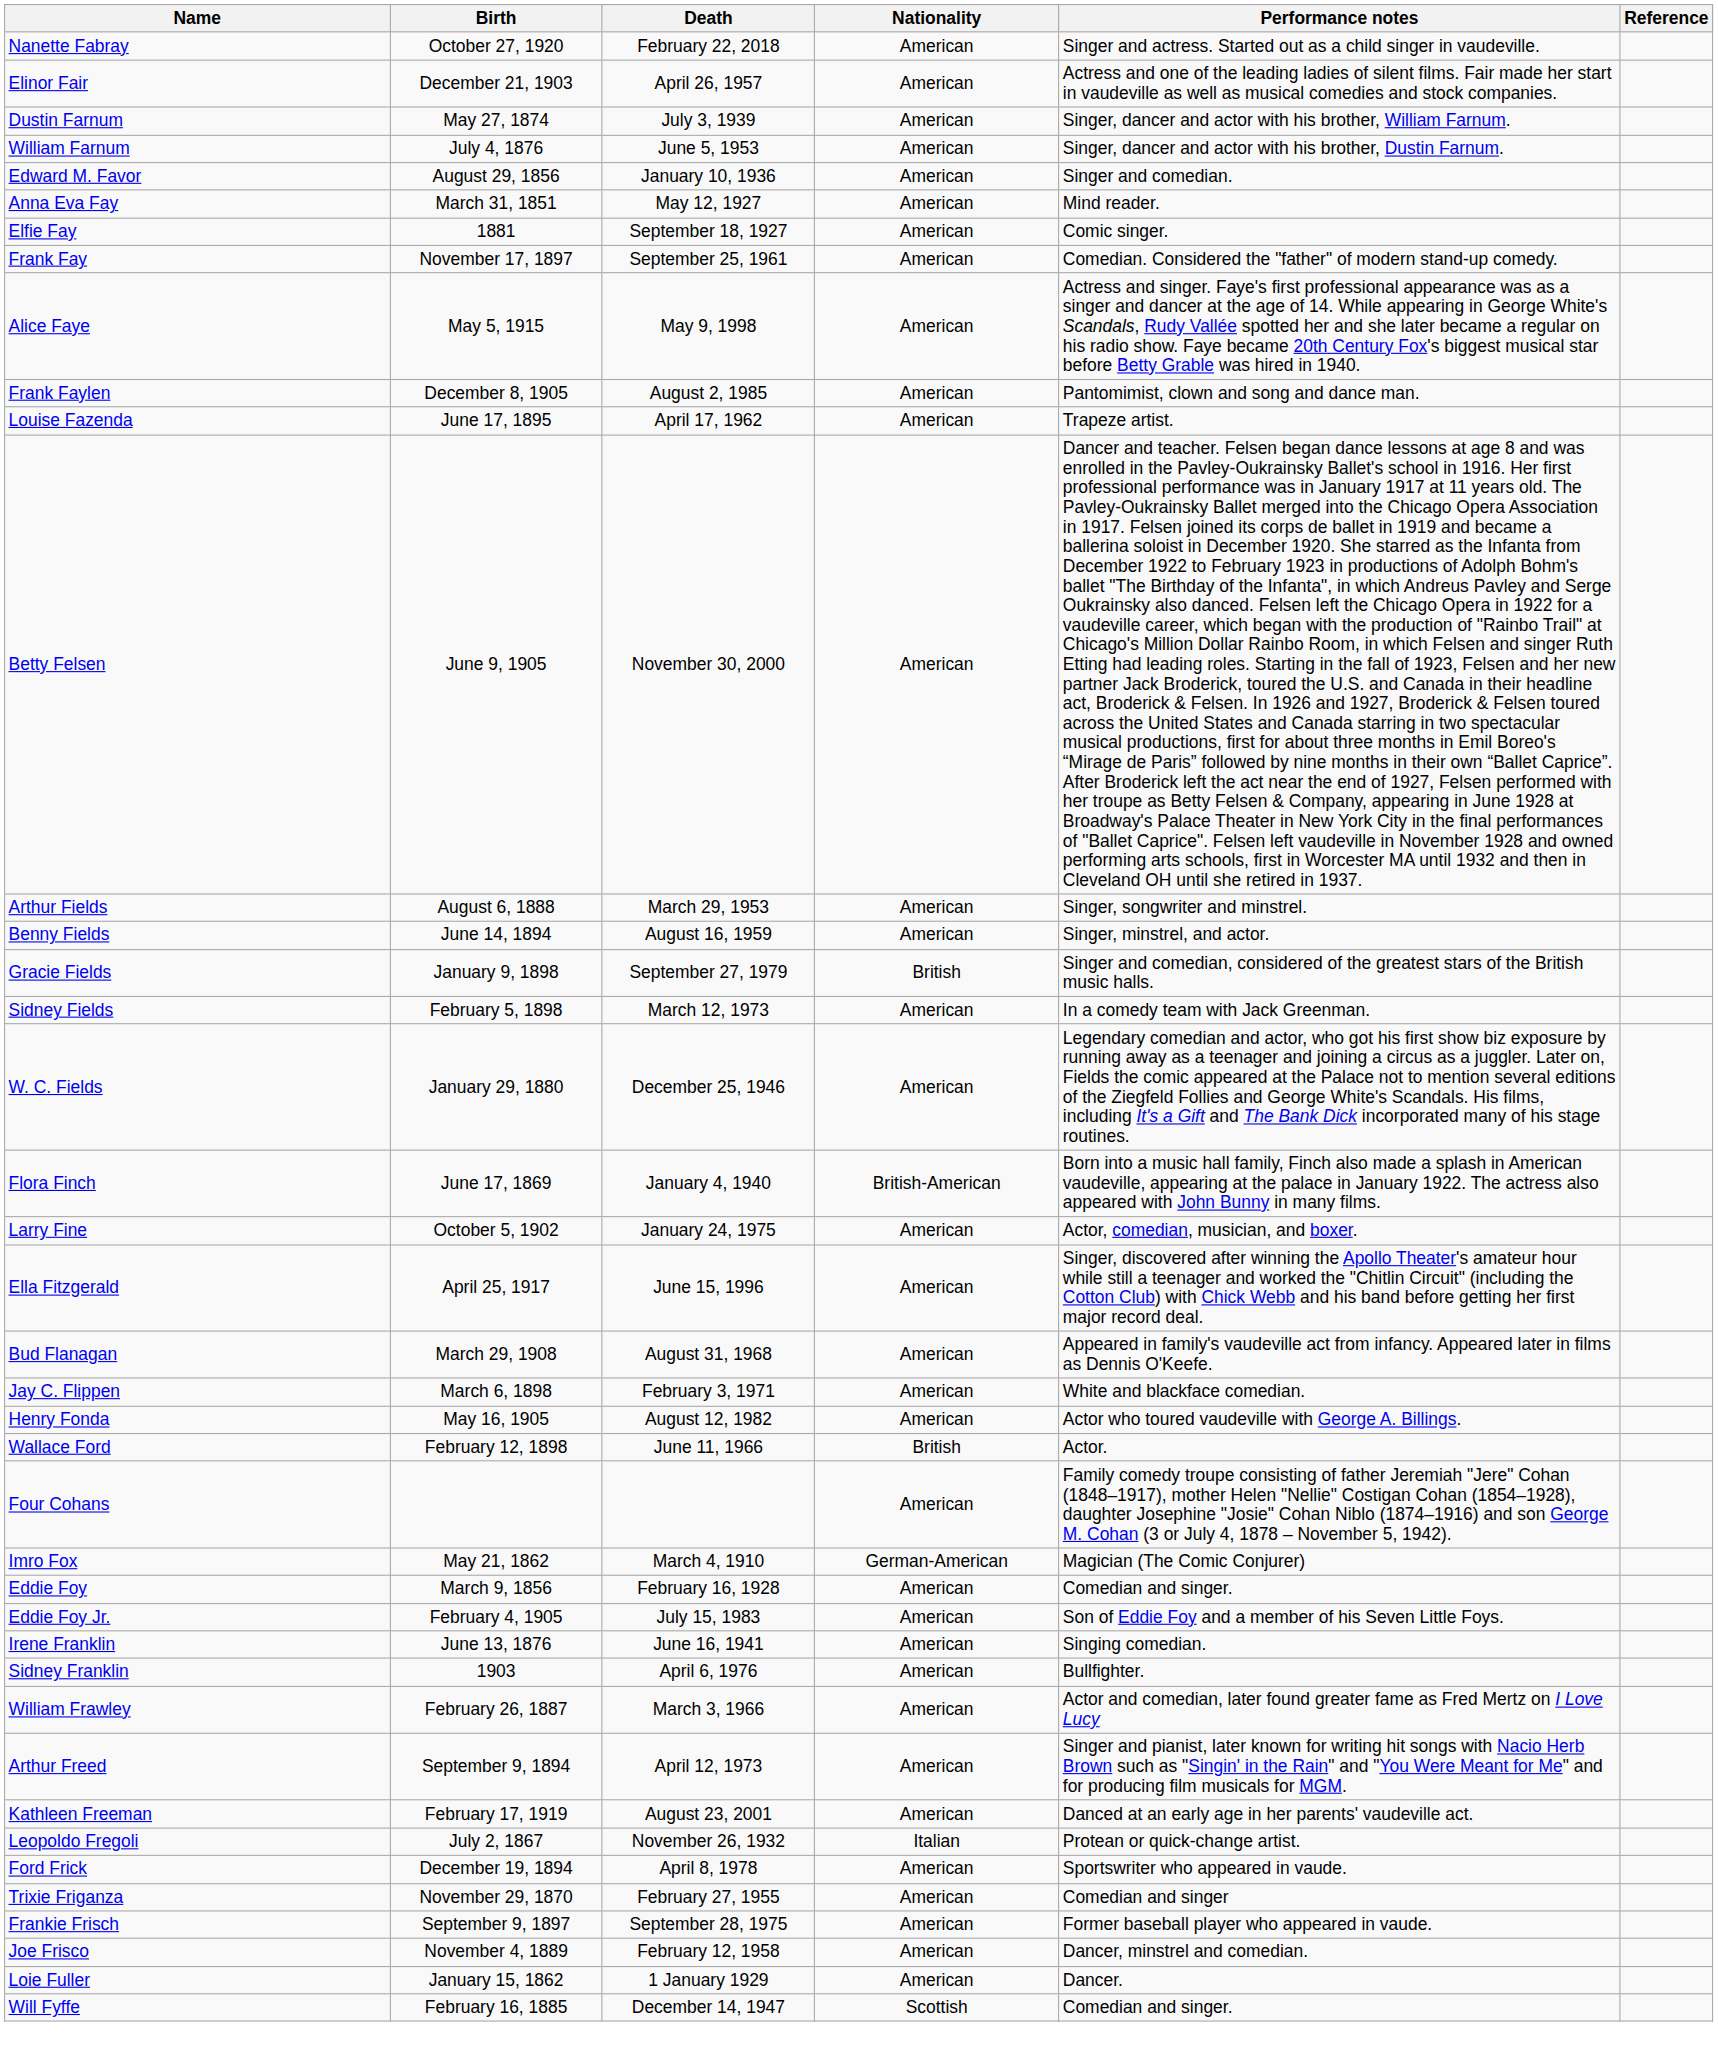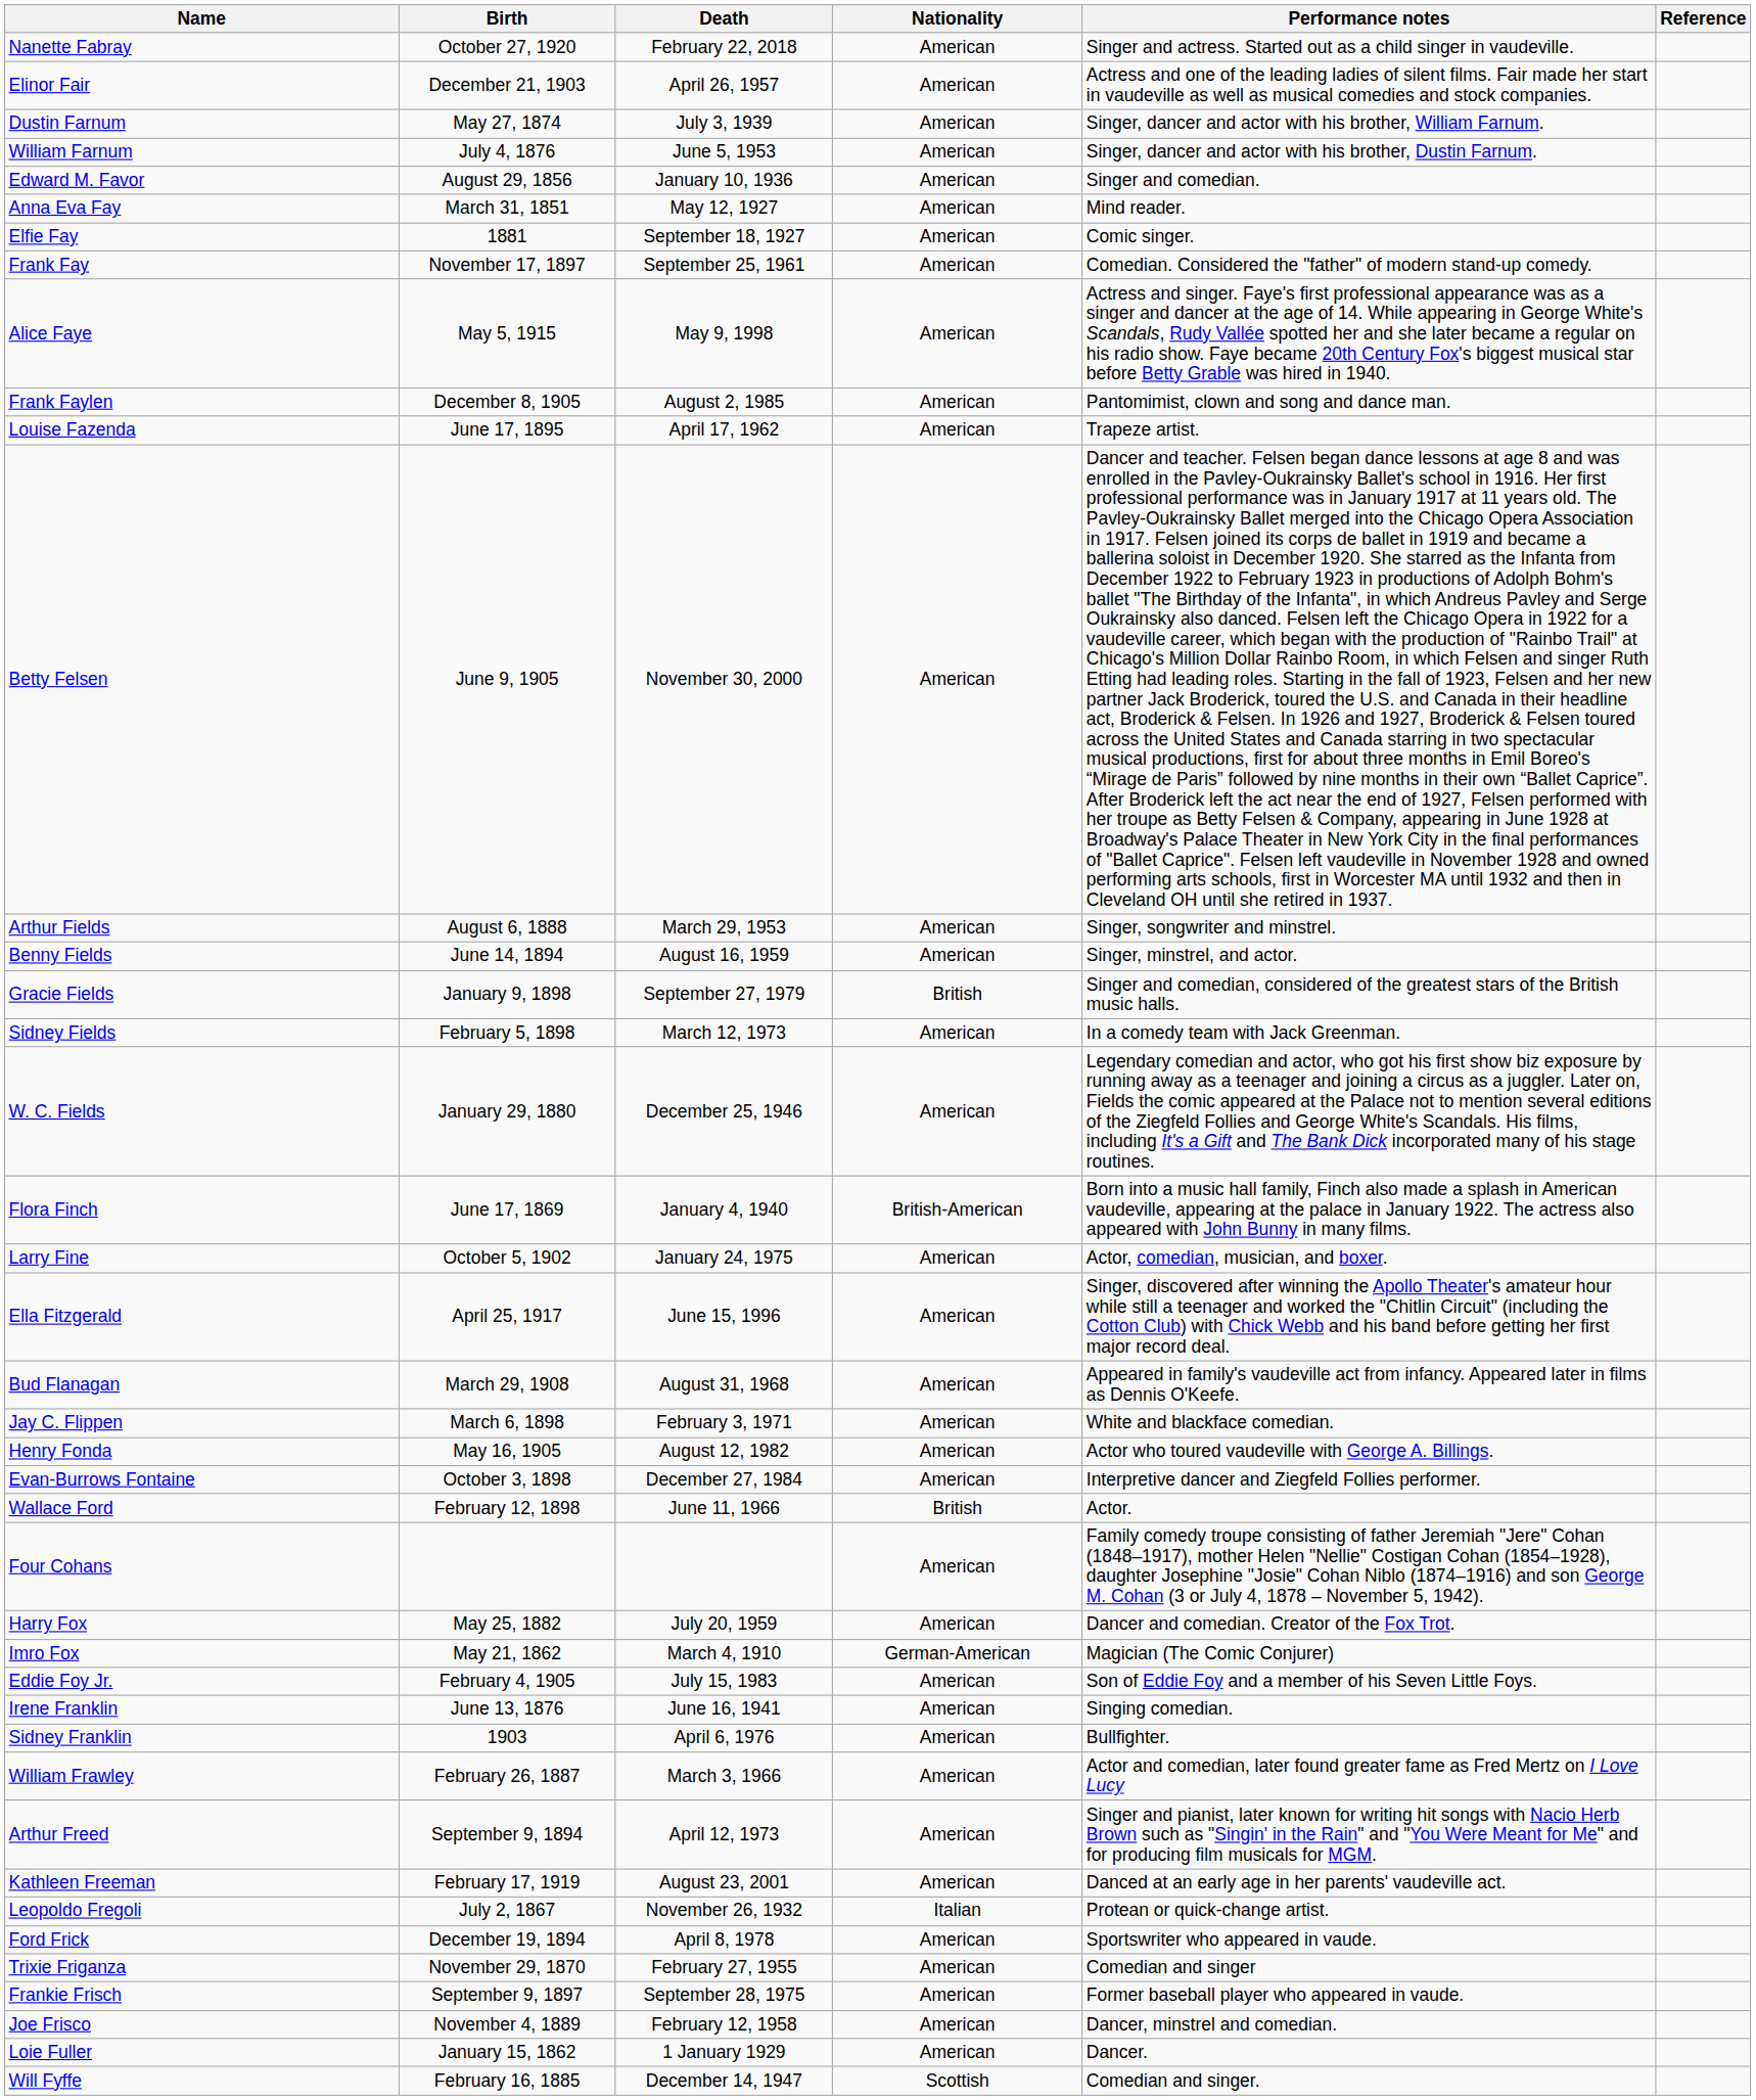+ row: Evan-Burrows Fontaine | October 3, 1898 | December 27, 1984 | American | Interpretive dancer and Ziegfeld Follies performer.
+ row: Harry Fox | May 25, 1882 | July 20, 1959 | American | Dancer and comedian. Creator of the Fox Trot.
- row: Eddie Foy | March 9, 1856 | February 16, 1928 | American | Comedian and singer.
